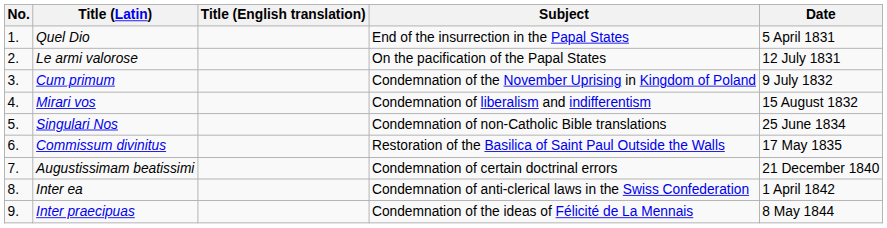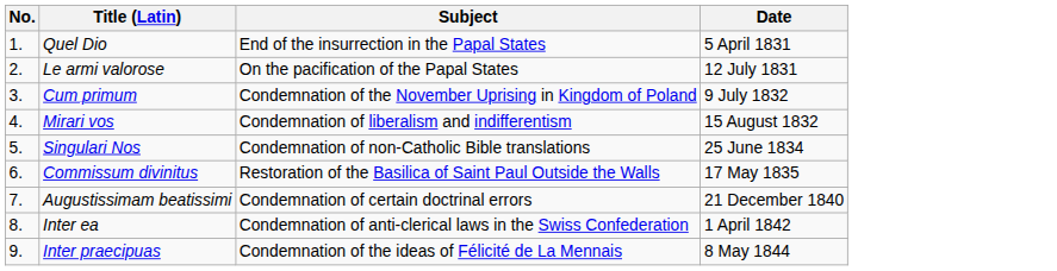- column: Title (English translation)
